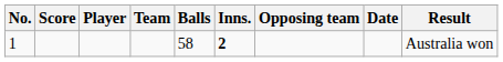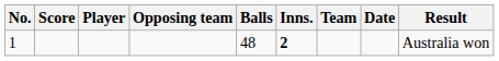columns swapped: Team <-> Opposing team
1 | Balls: 58 -> 48
